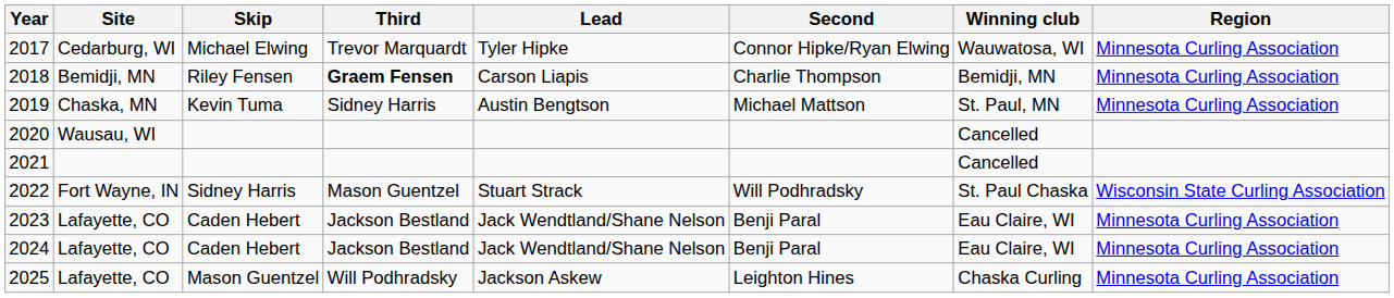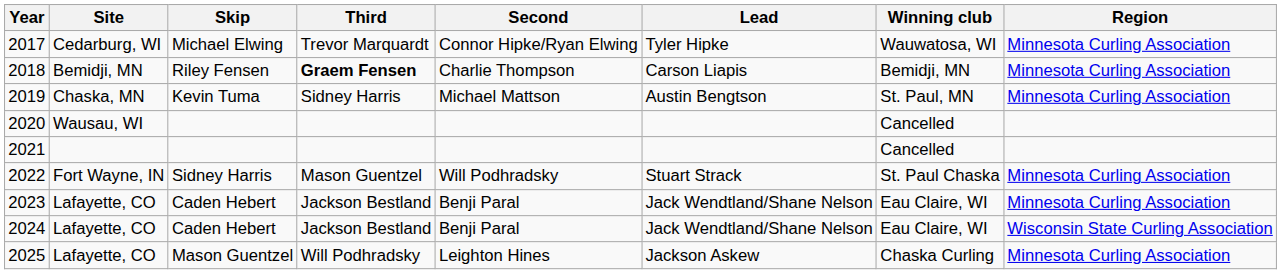columns swapped: Second <-> Lead
2022 | Region: Wisconsin State Curling Association -> Minnesota Curling Association
2024 | Region: Minnesota Curling Association -> Wisconsin State Curling Association
